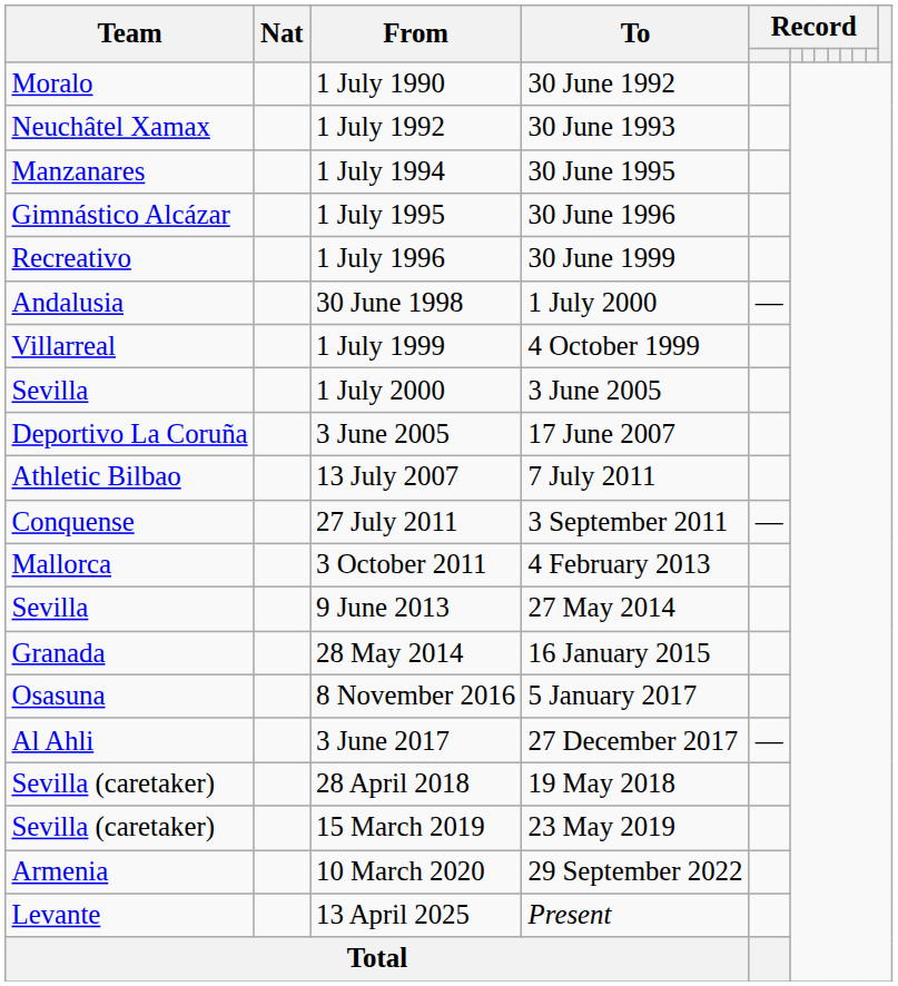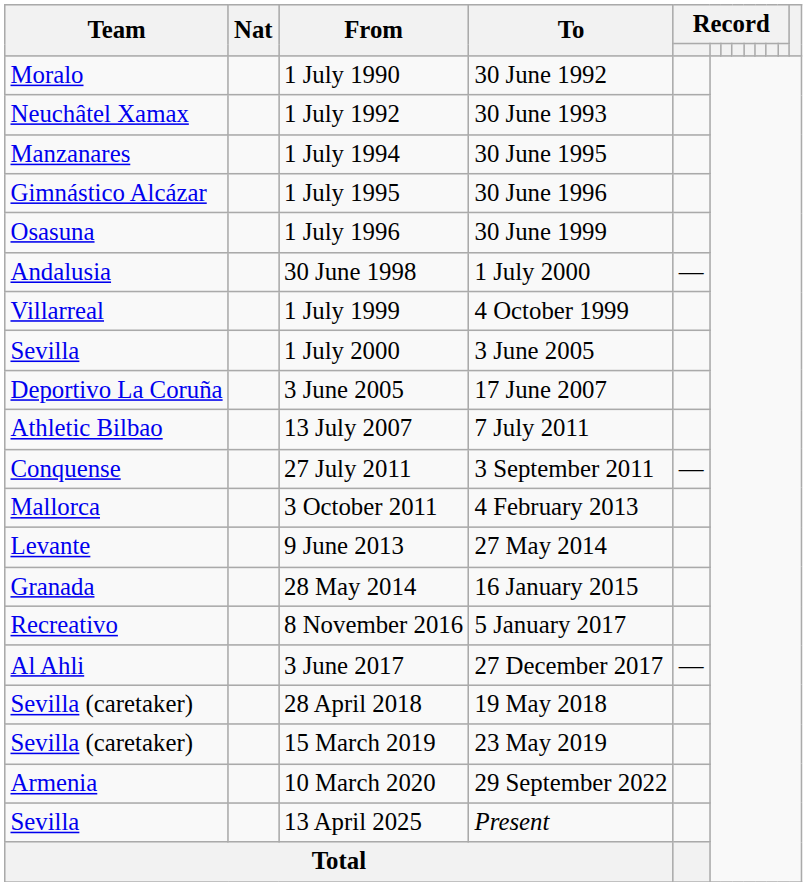1 July 1996 | Team: Recreativo -> Osasuna
9 June 2013 | Team: Sevilla -> Levante
8 November 2016 | Team: Osasuna -> Recreativo
13 April 2025 | Team: Levante -> Sevilla
